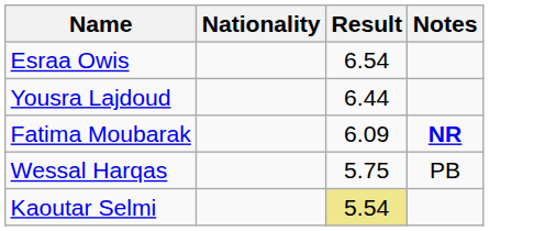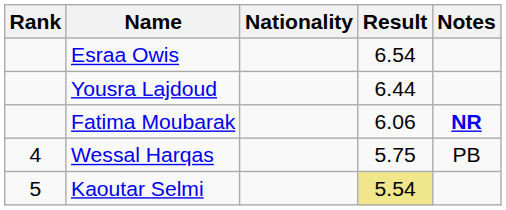+ column: Rank | 4 | 5
Fatima Moubarak | Result: 6.09 -> 6.06
